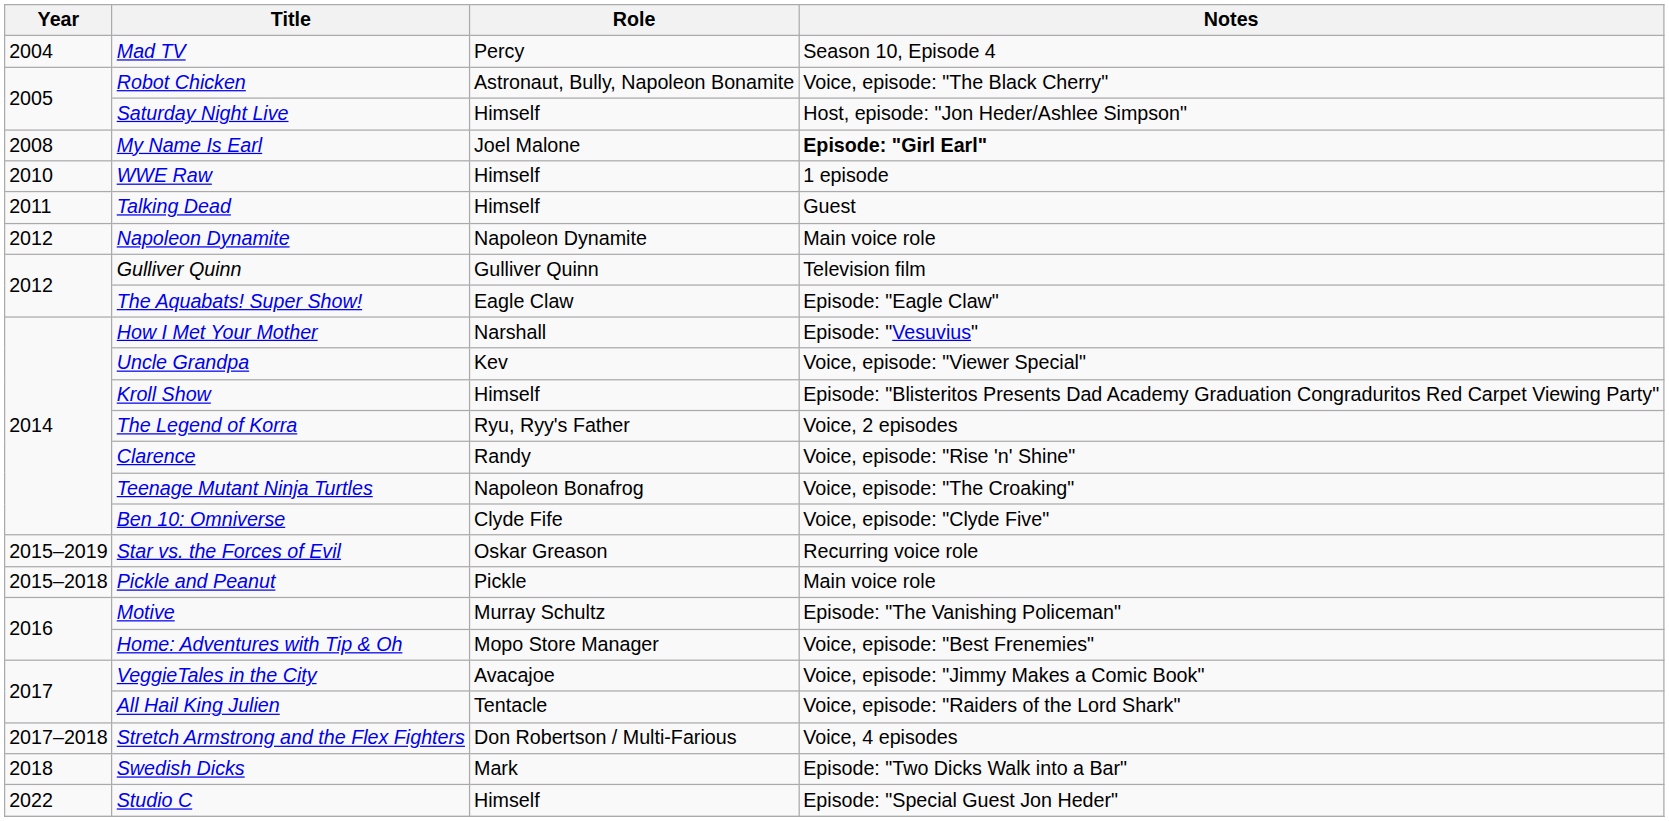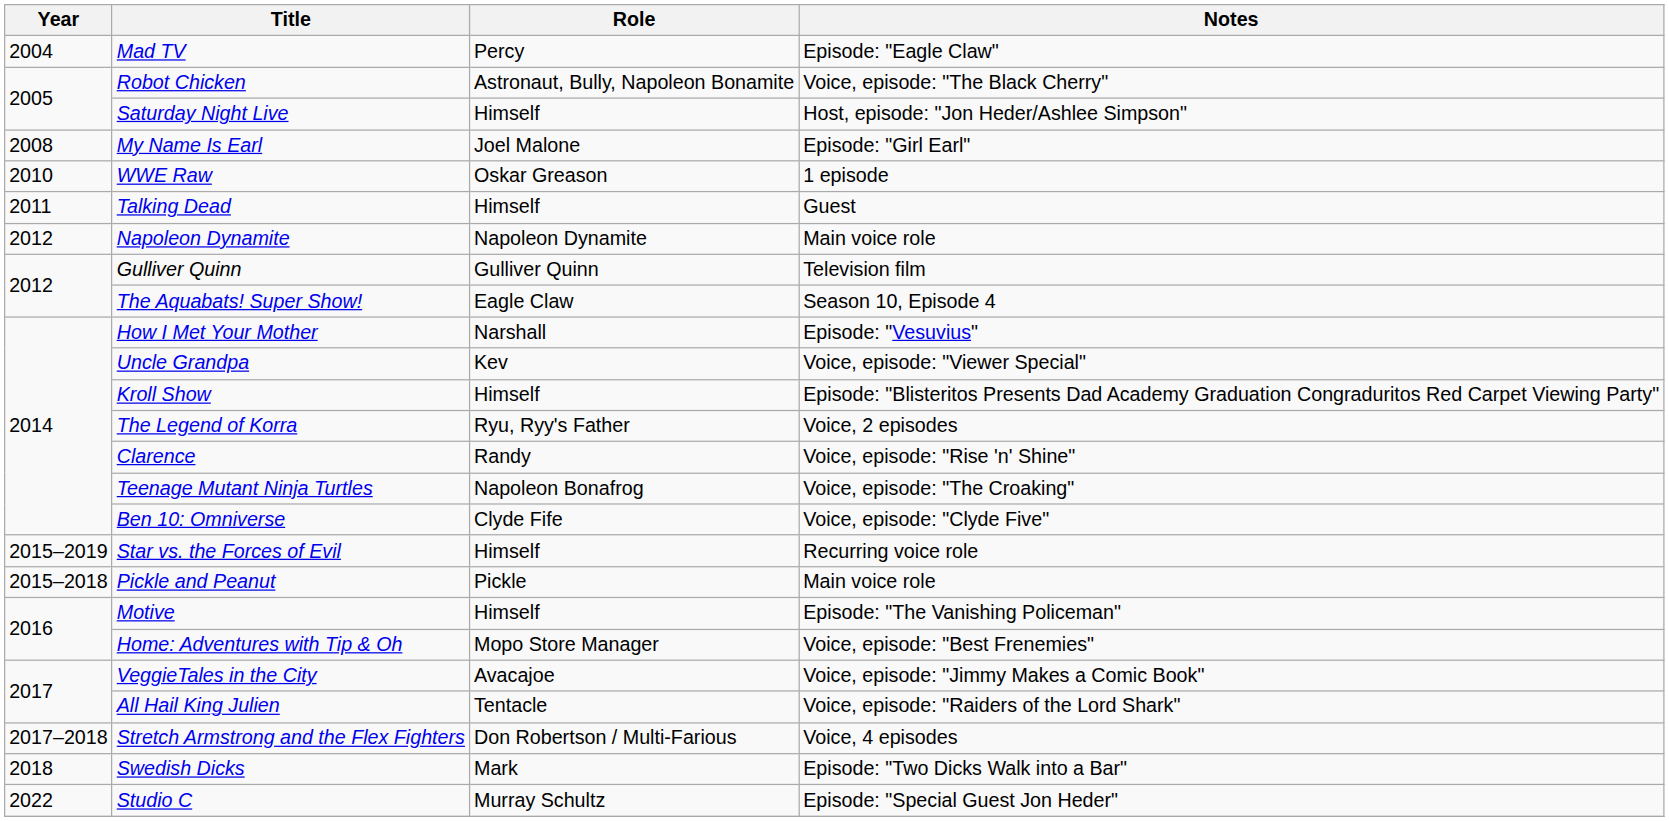Mad TV | Notes: Season 10, Episode 4 -> Episode: "Eagle Claw"
My Name Is Earl | Notes: bold -> normal
WWE Raw | Role: Himself -> Oskar Greason
The Aquabats! Super Show! | Notes: Episode: "Eagle Claw" -> Season 10, Episode 4
Star vs. the Forces of Evil | Role: Oskar Greason -> Himself
Motive | Role: Murray Schultz -> Himself
Studio C | Role: Himself -> Murray Schultz
